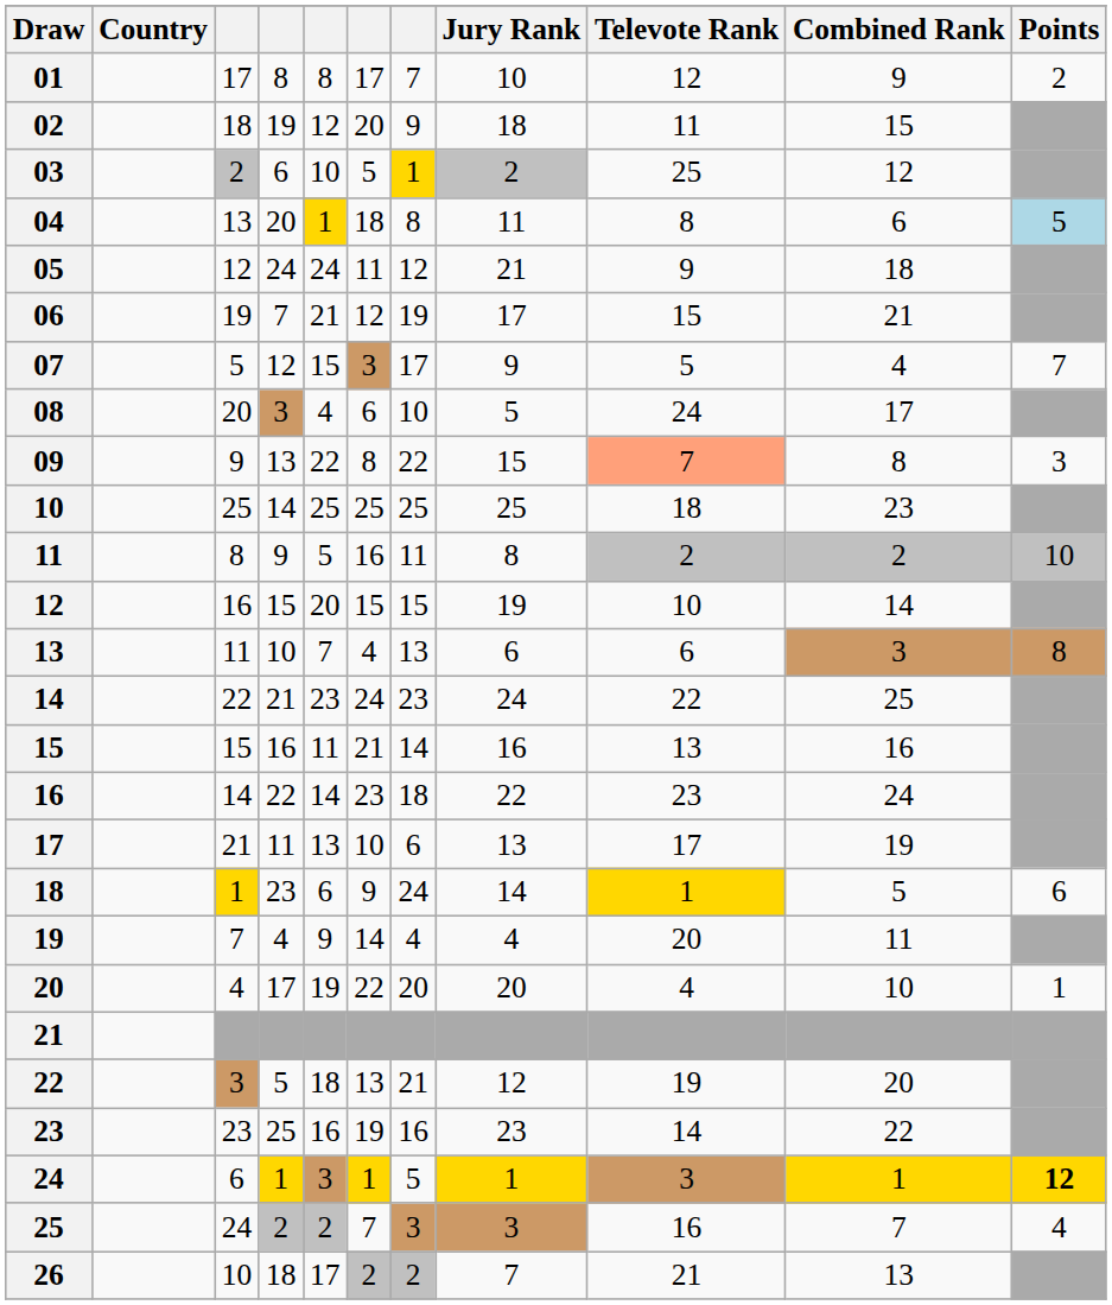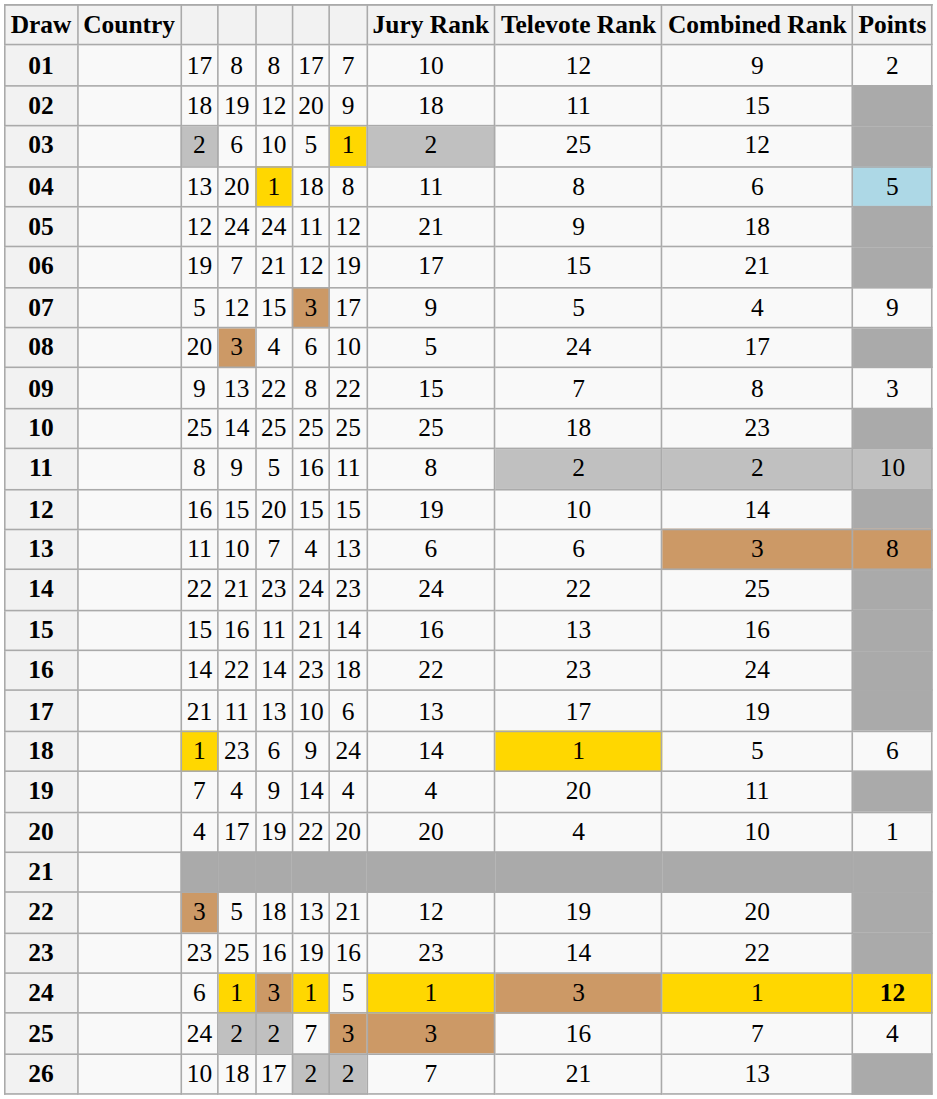07 | Points: 7 -> 9
09 | Televote Rank: lightsalmon background -> no background
